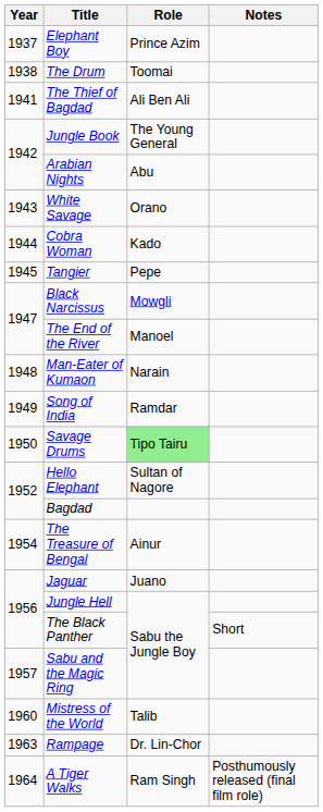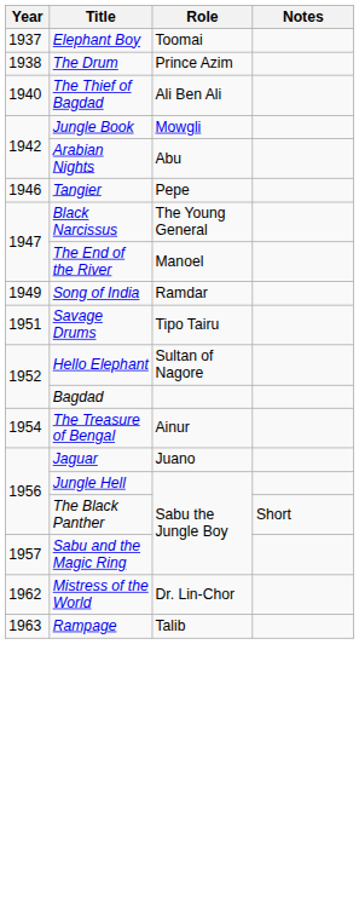Elephant Boy | Role: Prince Azim -> Toomai
The Drum | Role: Toomai -> Prince Azim
The Thief of Bagdad | Year: 1941 -> 1940
Jungle Book | Role: The Young General -> Mowgli
- row: 1943 | White Savage | Orano
- row: 1944 | Cobra Woman | Kado
Tangier | Year: 1945 -> 1946
Black Narcissus | Role: Mowgli -> The Young General
- row: 1948 | Man-Eater of Kumaon | Narain
Savage Drums | Year: 1950 -> 1951
Savage Drums | Role: lightgreen background -> no background
Mistress of the World | Year: 1960 -> 1962
Mistress of the World | Role: Talib -> Dr. Lin-Chor
Rampage | Role: Dr. Lin-Chor -> Talib
- row: 1964 | A Tiger Walks | Ram Singh | Posthumously released (final film role)
